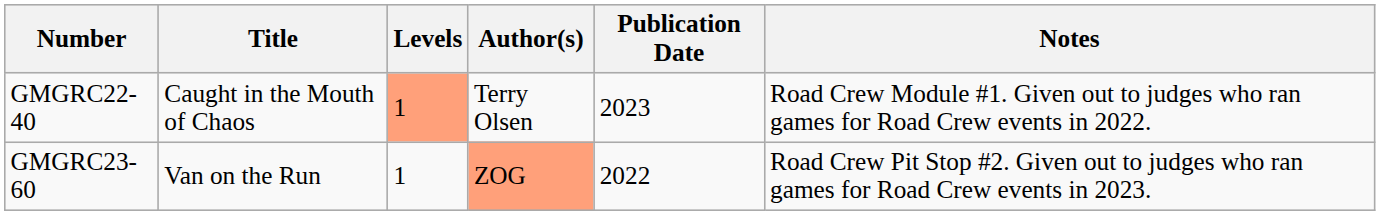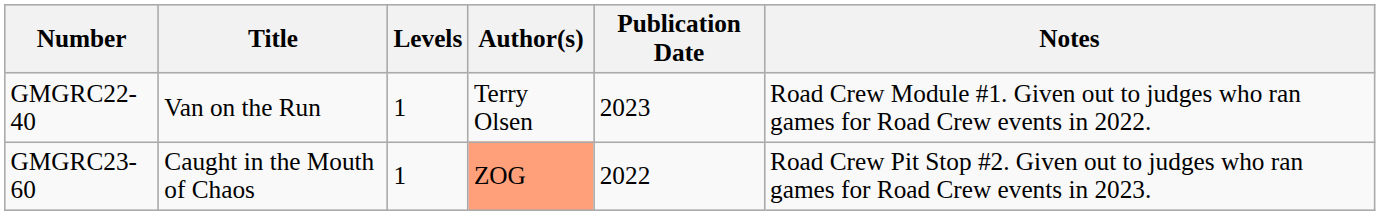GMGRC22-40 | Title: Caught in the Mouth of Chaos -> Van on the Run
GMGRC22-40 | Levels: lightsalmon background -> no background
GMGRC23-60 | Title: Van on the Run -> Caught in the Mouth of Chaos
